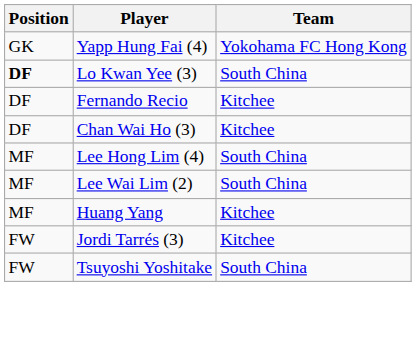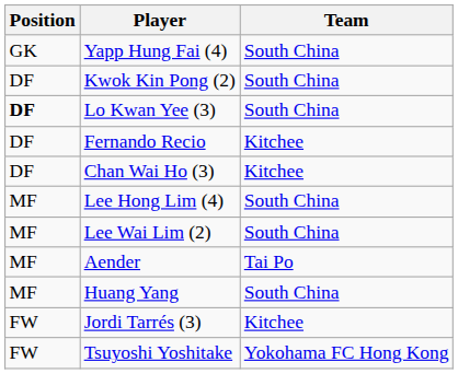Yapp Hung Fai (4) | Team: Yokohama FC Hong Kong -> South China
+ row: DF | Kwok Kin Pong (2) | South China
+ row: MF | Aender | Tai Po
Huang Yang | Team: Kitchee -> South China
Tsuyoshi Yoshitake | Team: South China -> Yokohama FC Hong Kong
